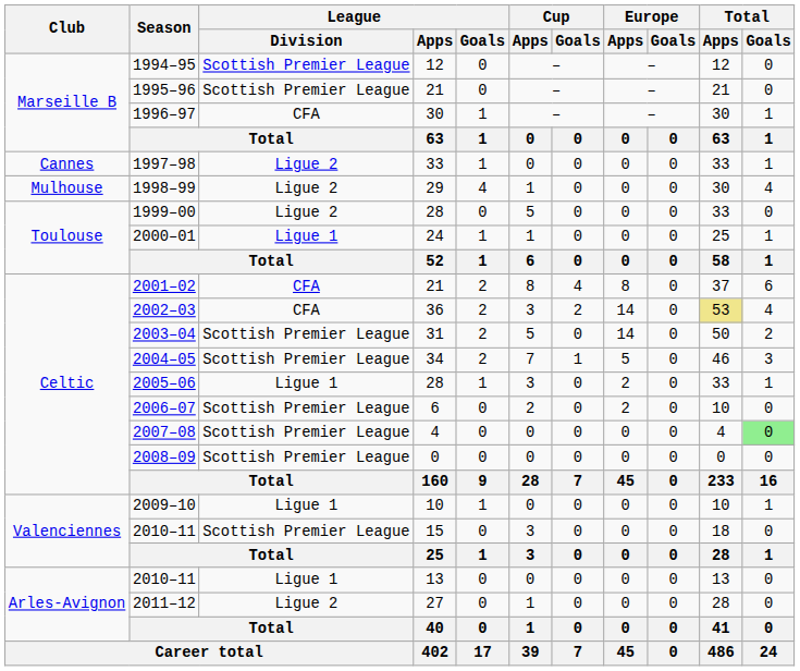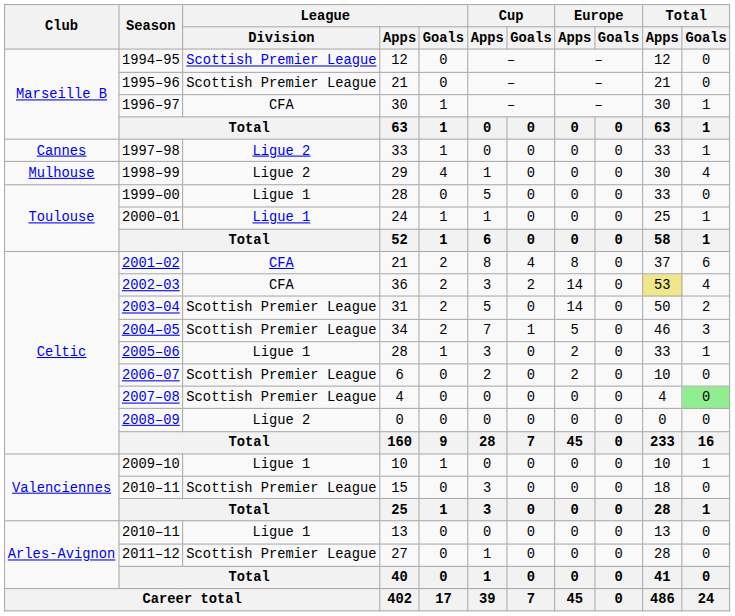1999–00 | League / Division: Ligue 2 -> Ligue 1
2008–09 | League / Division: Scottish Premier League -> Ligue 2
2011–12 | League / Division: Ligue 2 -> Scottish Premier League
